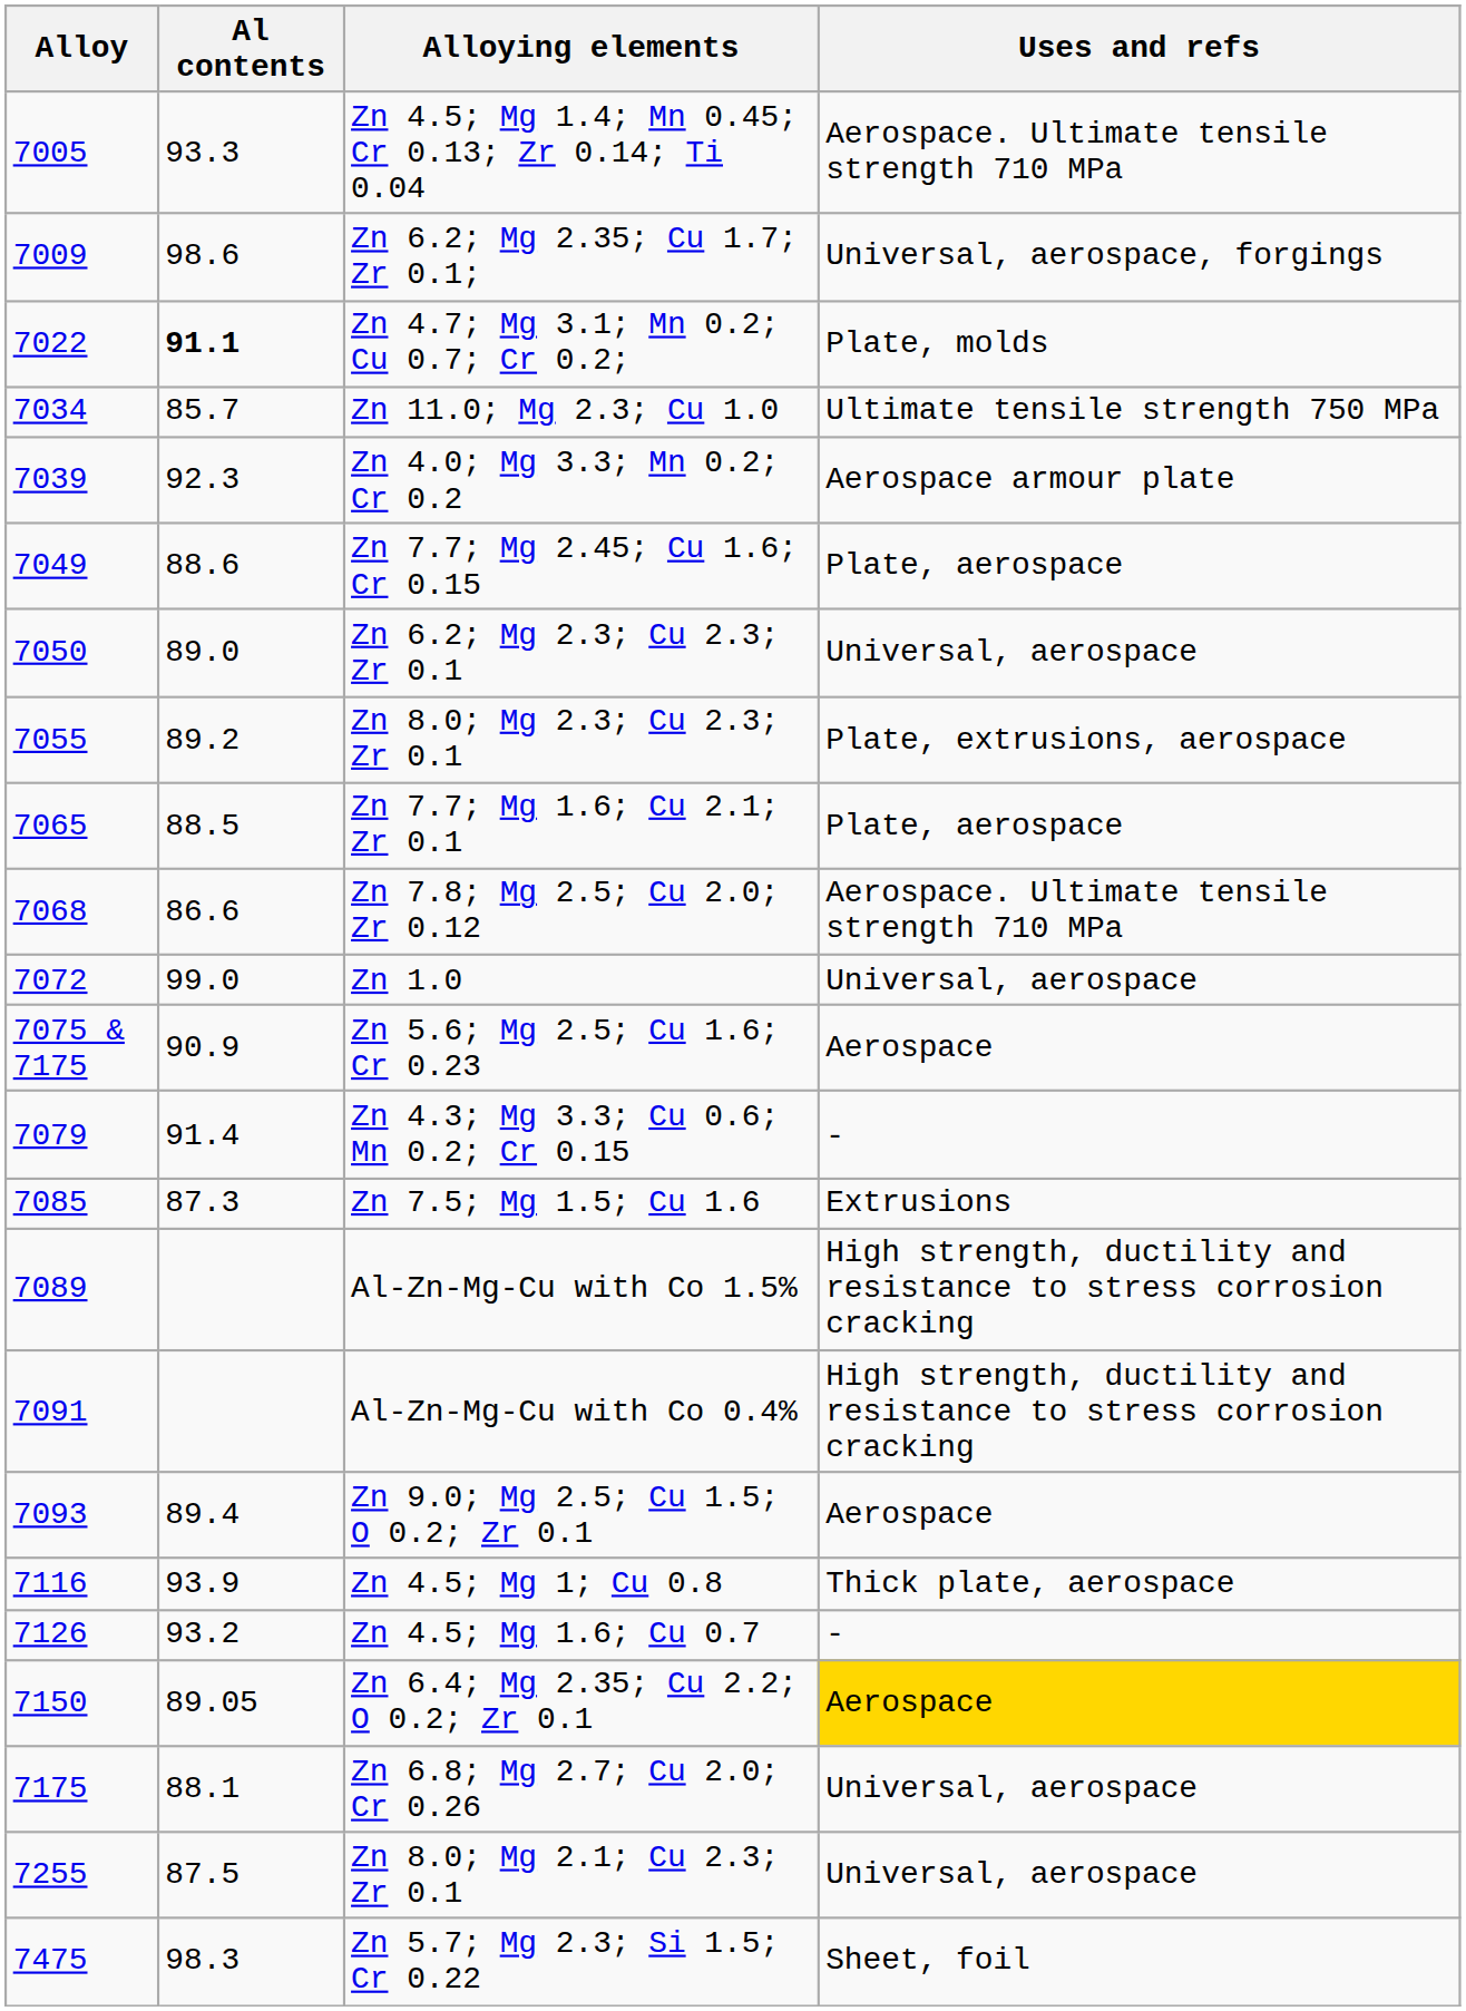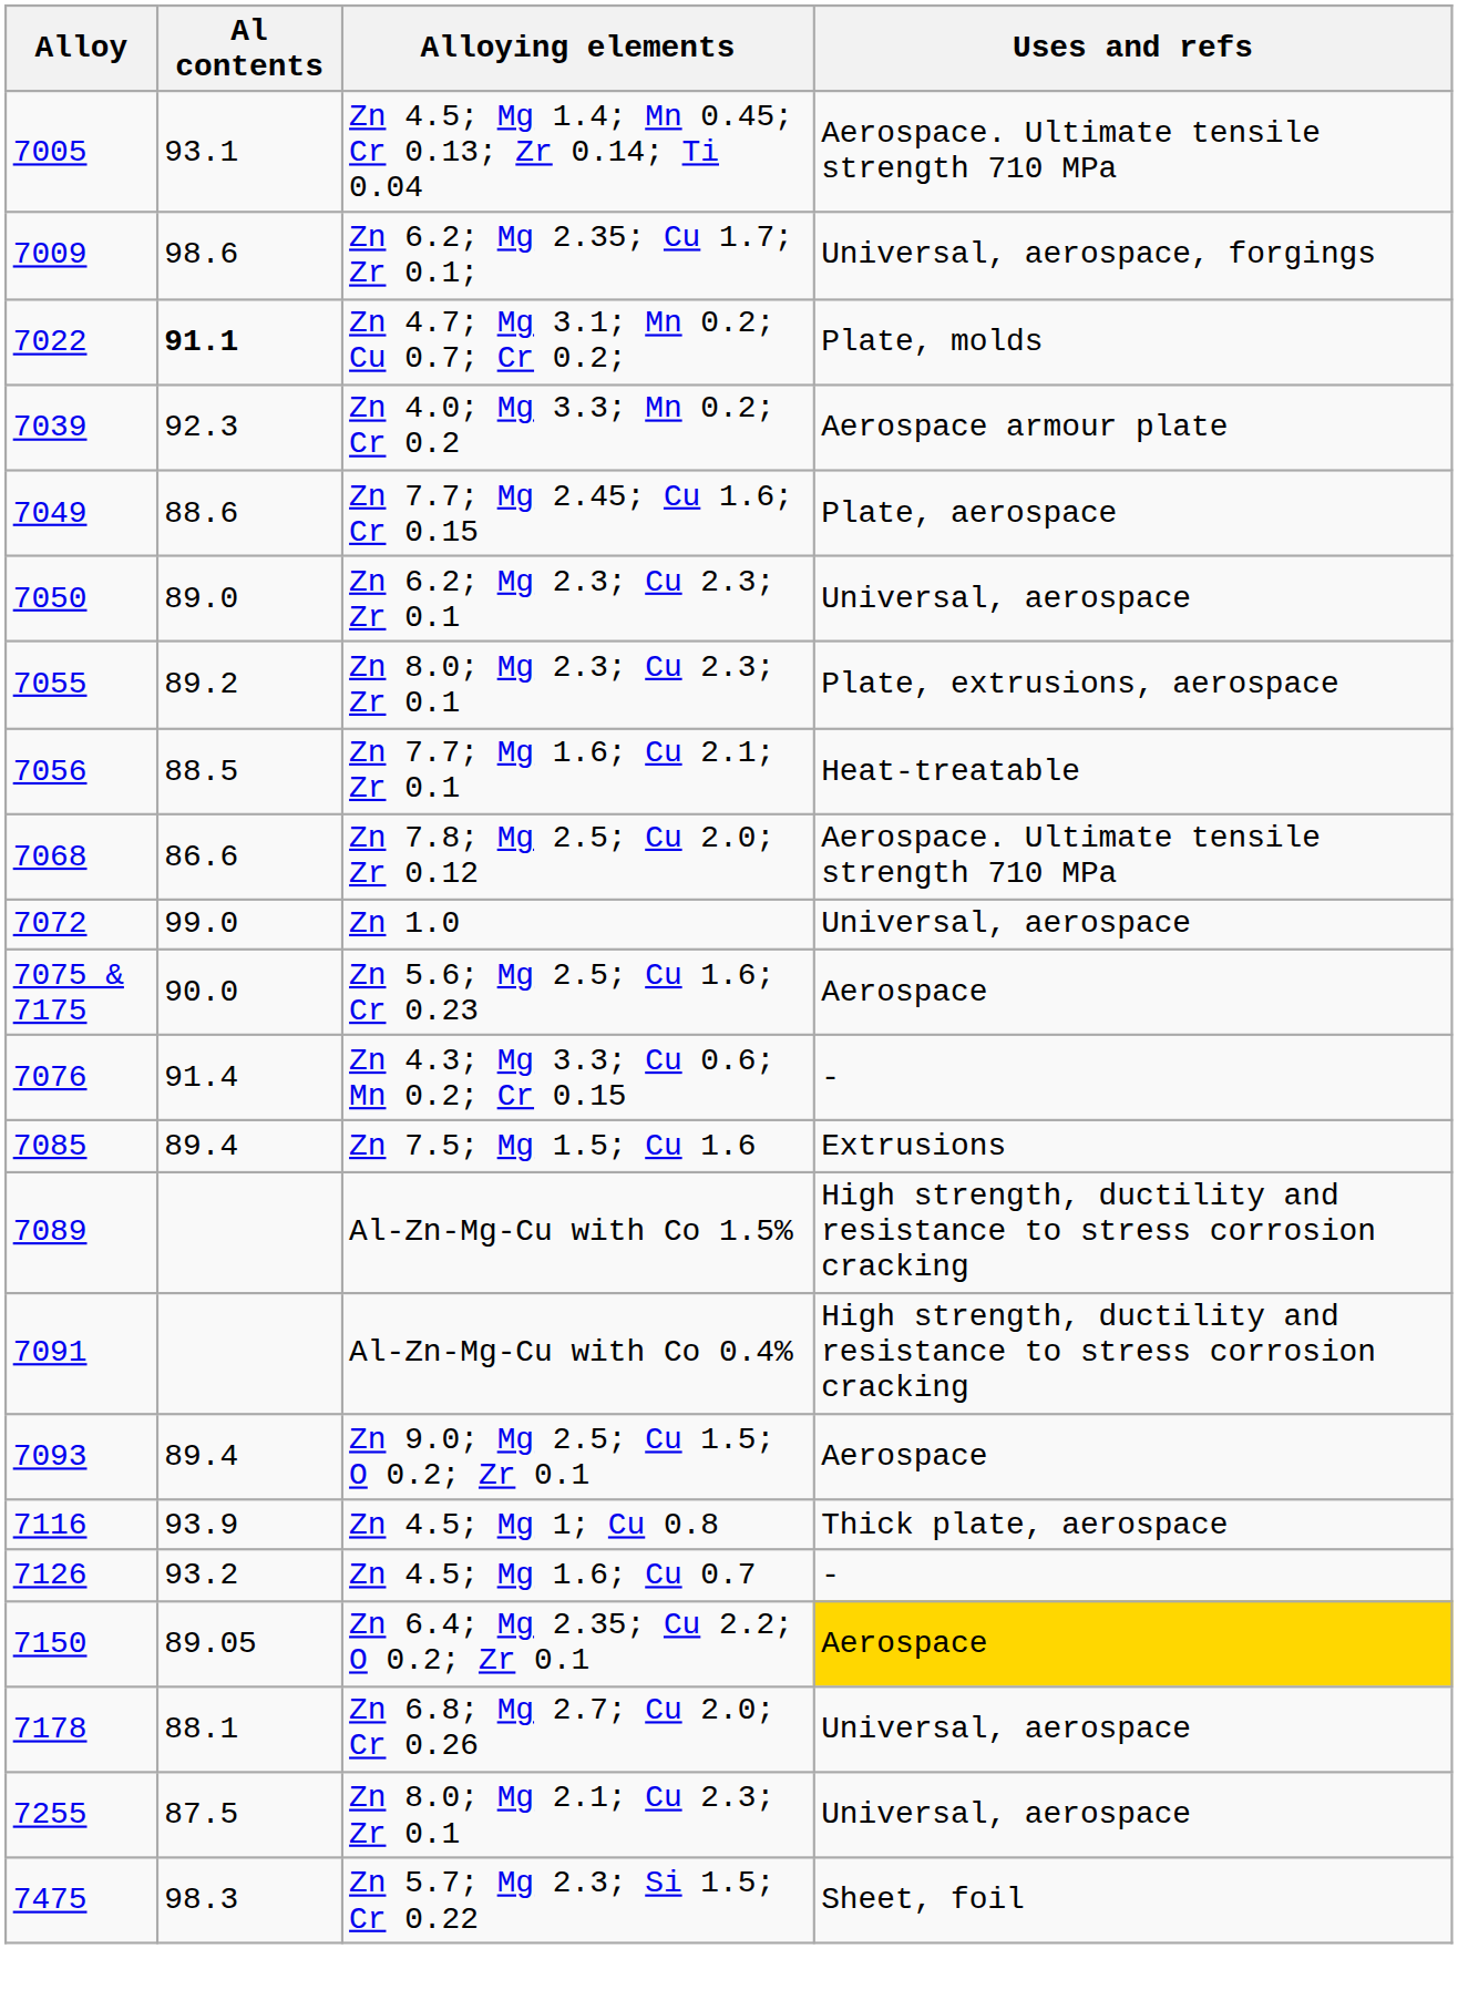Zn 4.5; Mg 1.4; Mn 0.45; Cr 0.13; Zr 0.14; Ti 0.04 | Al contents: 93.3 -> 93.1
- row: 7034 | 85.7 | Zn 11.0; Mg 2.3; Cu 1.0 | Ultimate tensile strength 750 MPa
Zn 7.7; Mg 1.6; Cu 2.1; Zr 0.1 | Alloy: 7065 -> 7056
Zn 7.7; Mg 1.6; Cu 2.1; Zr 0.1 | Uses and refs: Plate, aerospace -> Heat-treatable
Zn 5.6; Mg 2.5; Cu 1.6; Cr 0.23 | Al contents: 90.9 -> 90.0
Zn 4.3; Mg 3.3; Cu 0.6; Mn 0.2; Cr 0.15 | Alloy: 7079 -> 7076
Zn 7.5; Mg 1.5; Cu 1.6 | Al contents: 87.3 -> 89.4
Zn 6.8; Mg 2.7; Cu 2.0; Cr 0.26 | Alloy: 7175 -> 7178
